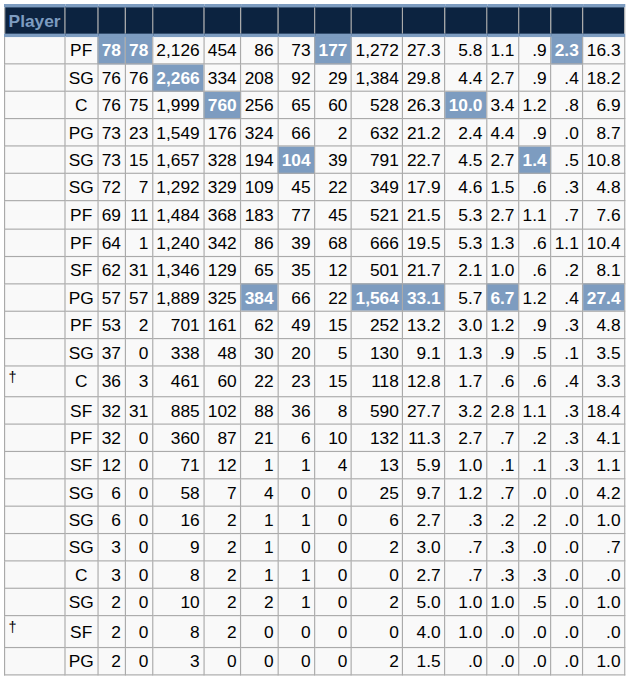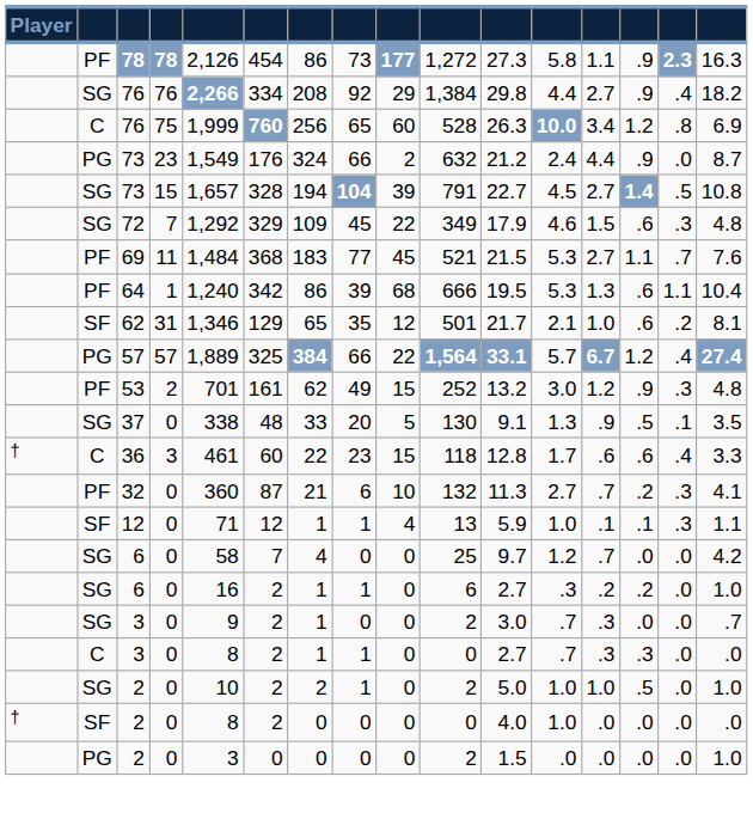37 | column 7: 30 -> 33
- row: SF | 32 | 31 | 885 | 102 | 88 | 36 | 8 | 590 | 27.7 | 3.2 | 2.8 | 1.1 | .3 | 18.4
